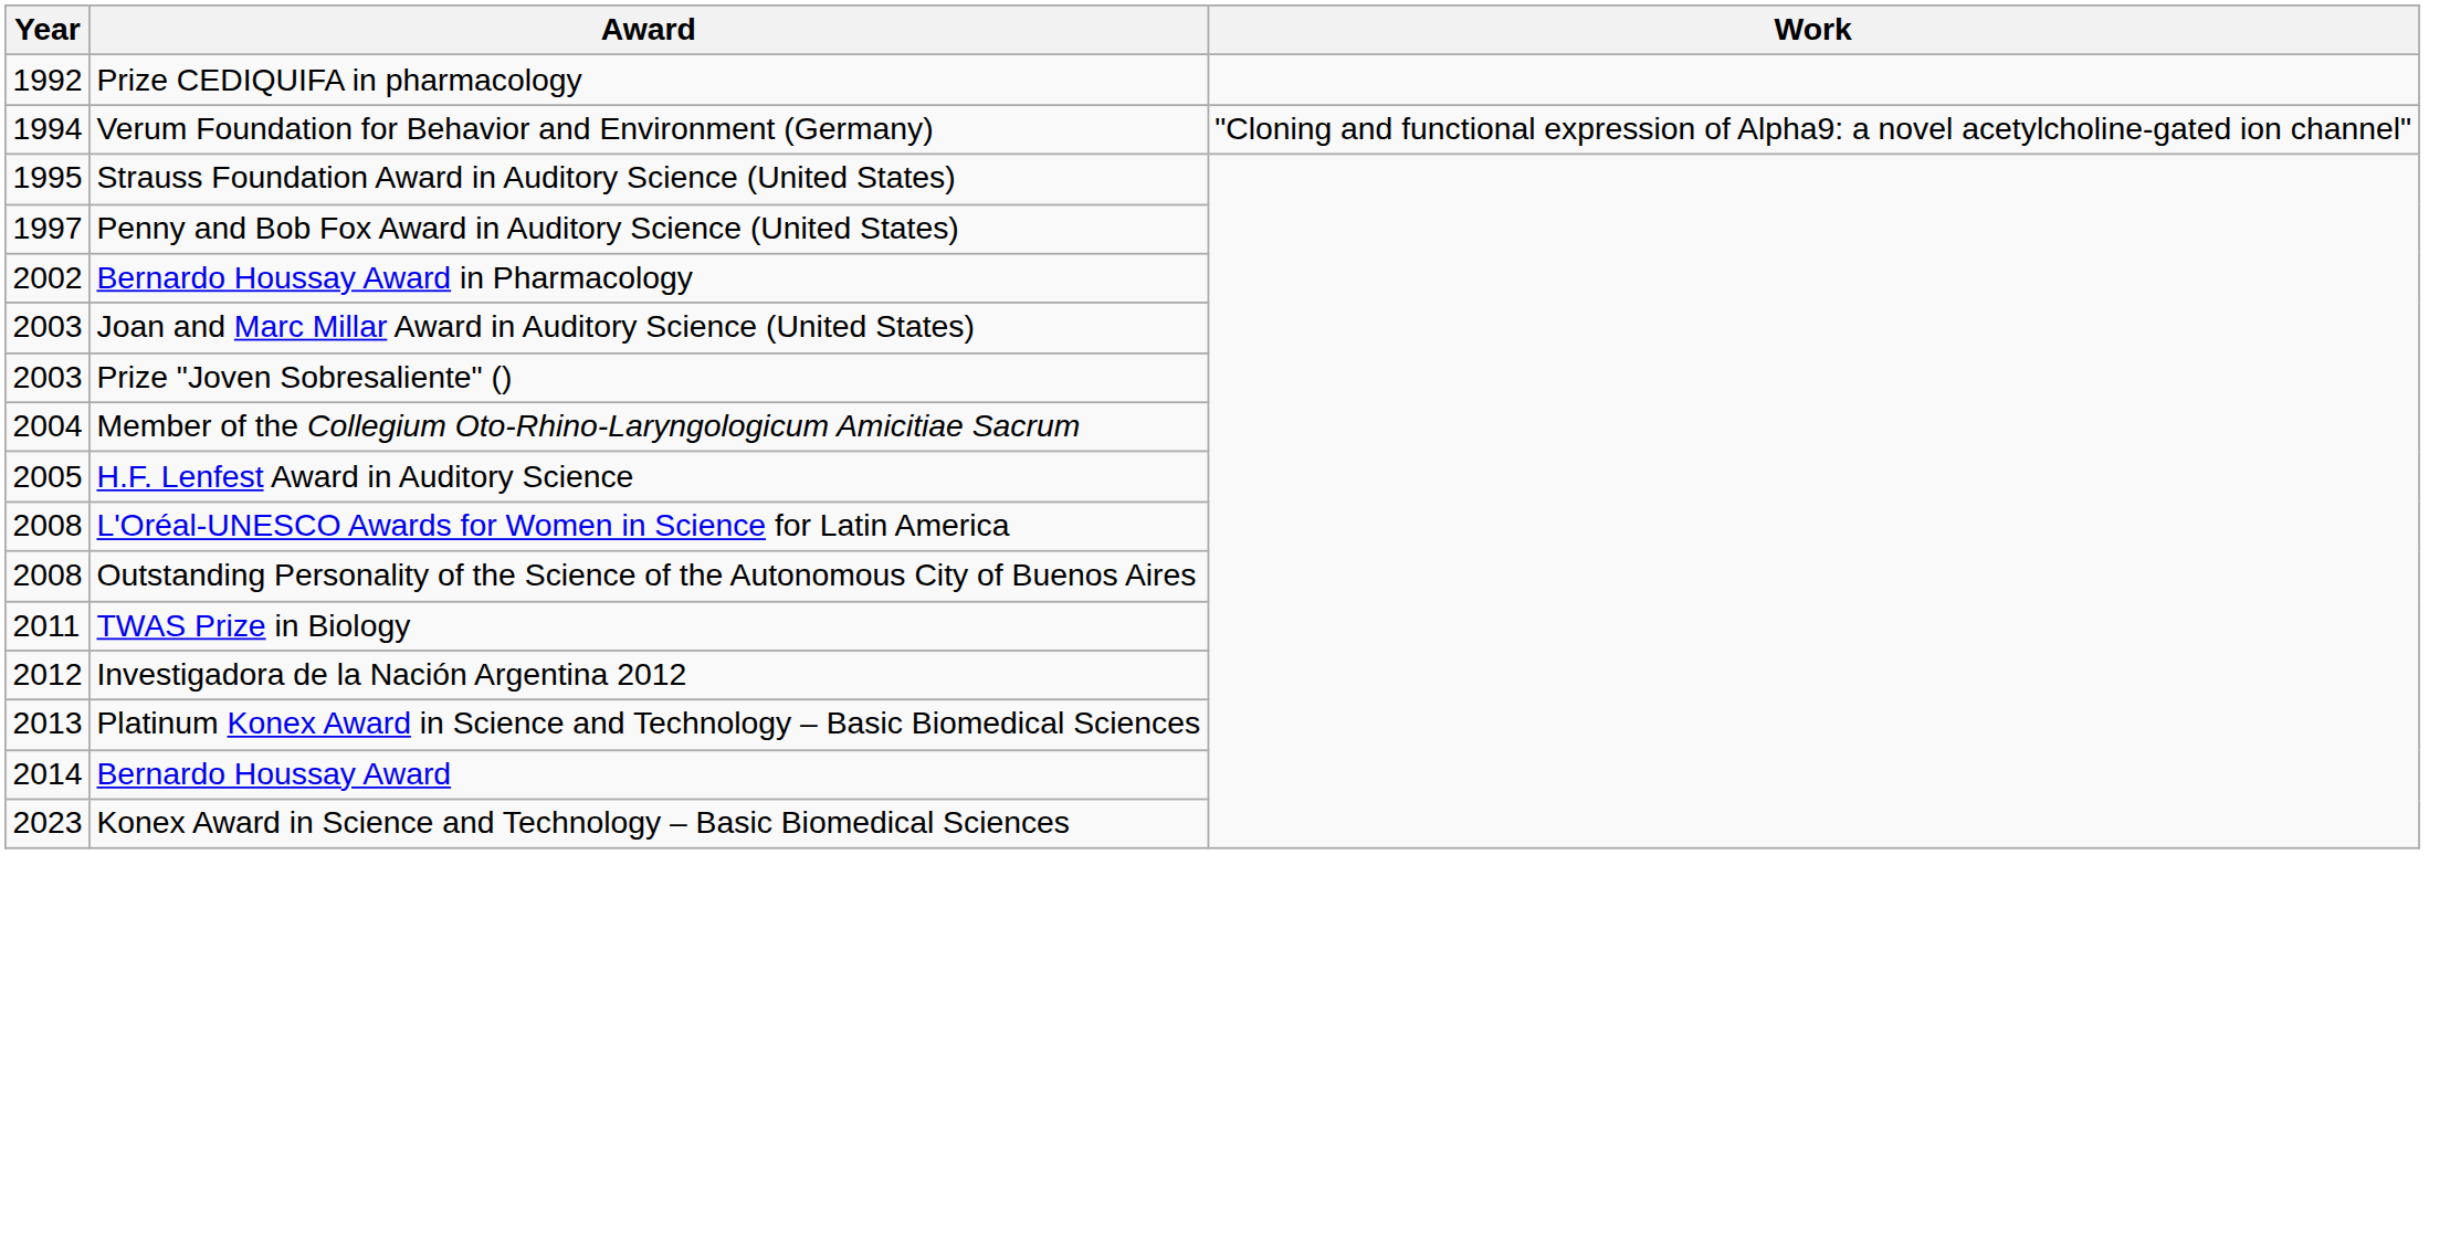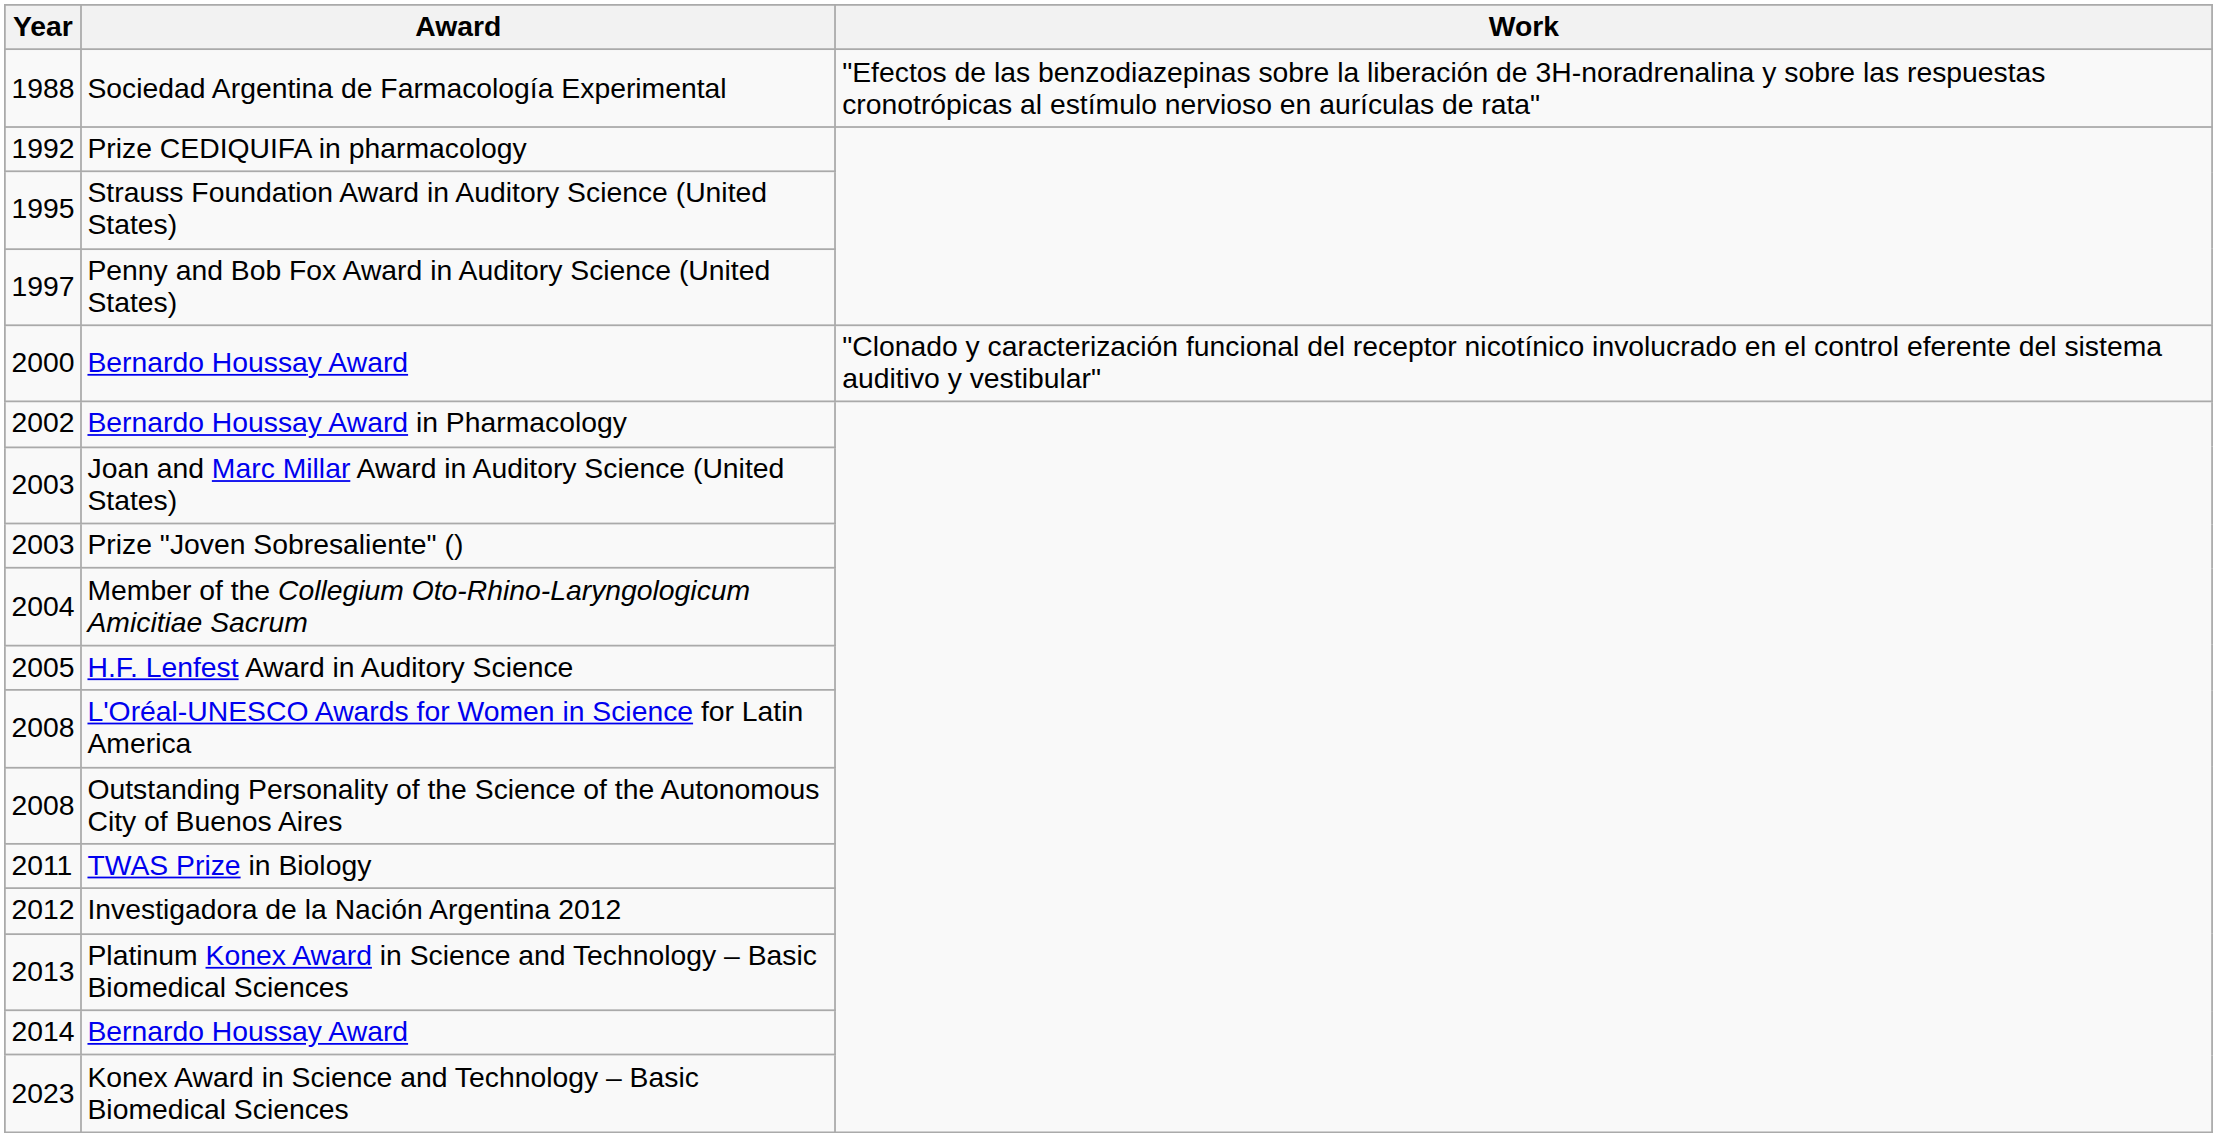+ row: 1988 | Sociedad Argentina de Farmacología Experimental | "Efectos de las benzodiazepinas sobre la liberación de 3H-noradrenalina y sobre las respuestas cronotrópicas al estímulo nervioso en aurículas de rata"
- row: 1994 | Verum Foundation for Behavior and Environment (Germany) | "Cloning and functional expression of Alpha9: a novel acetylcholine-gated ion channel"
+ row: 2000 | Bernardo Houssay Award | "Clonado y caracterización funcional del receptor nicotínico involucrado en el control eferente del sistema auditivo y vestibular"
